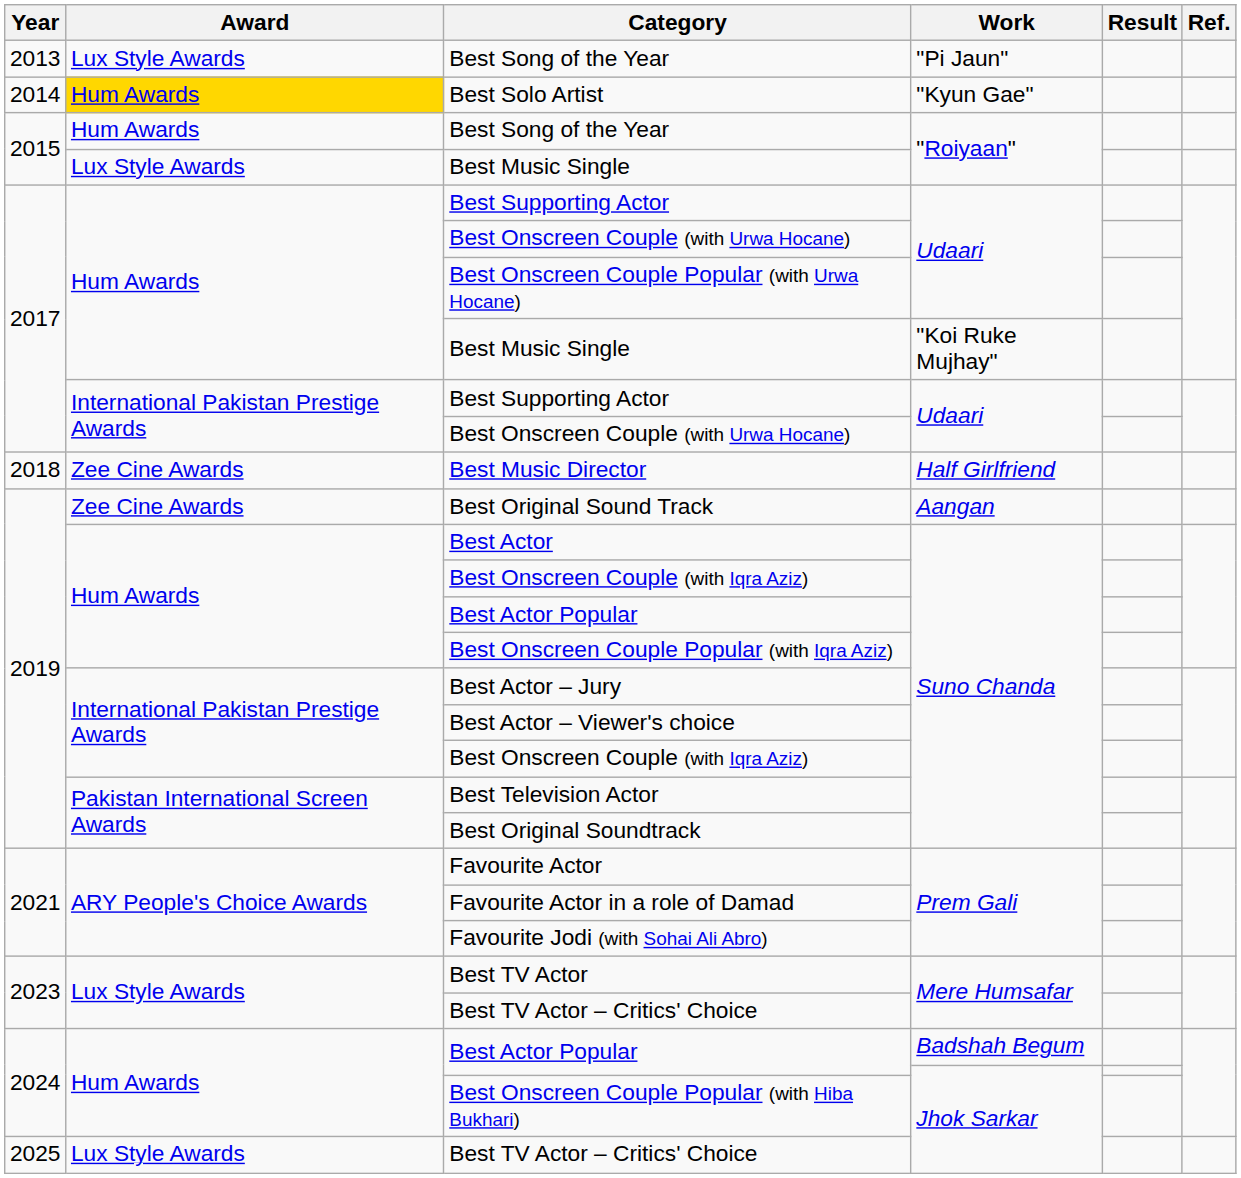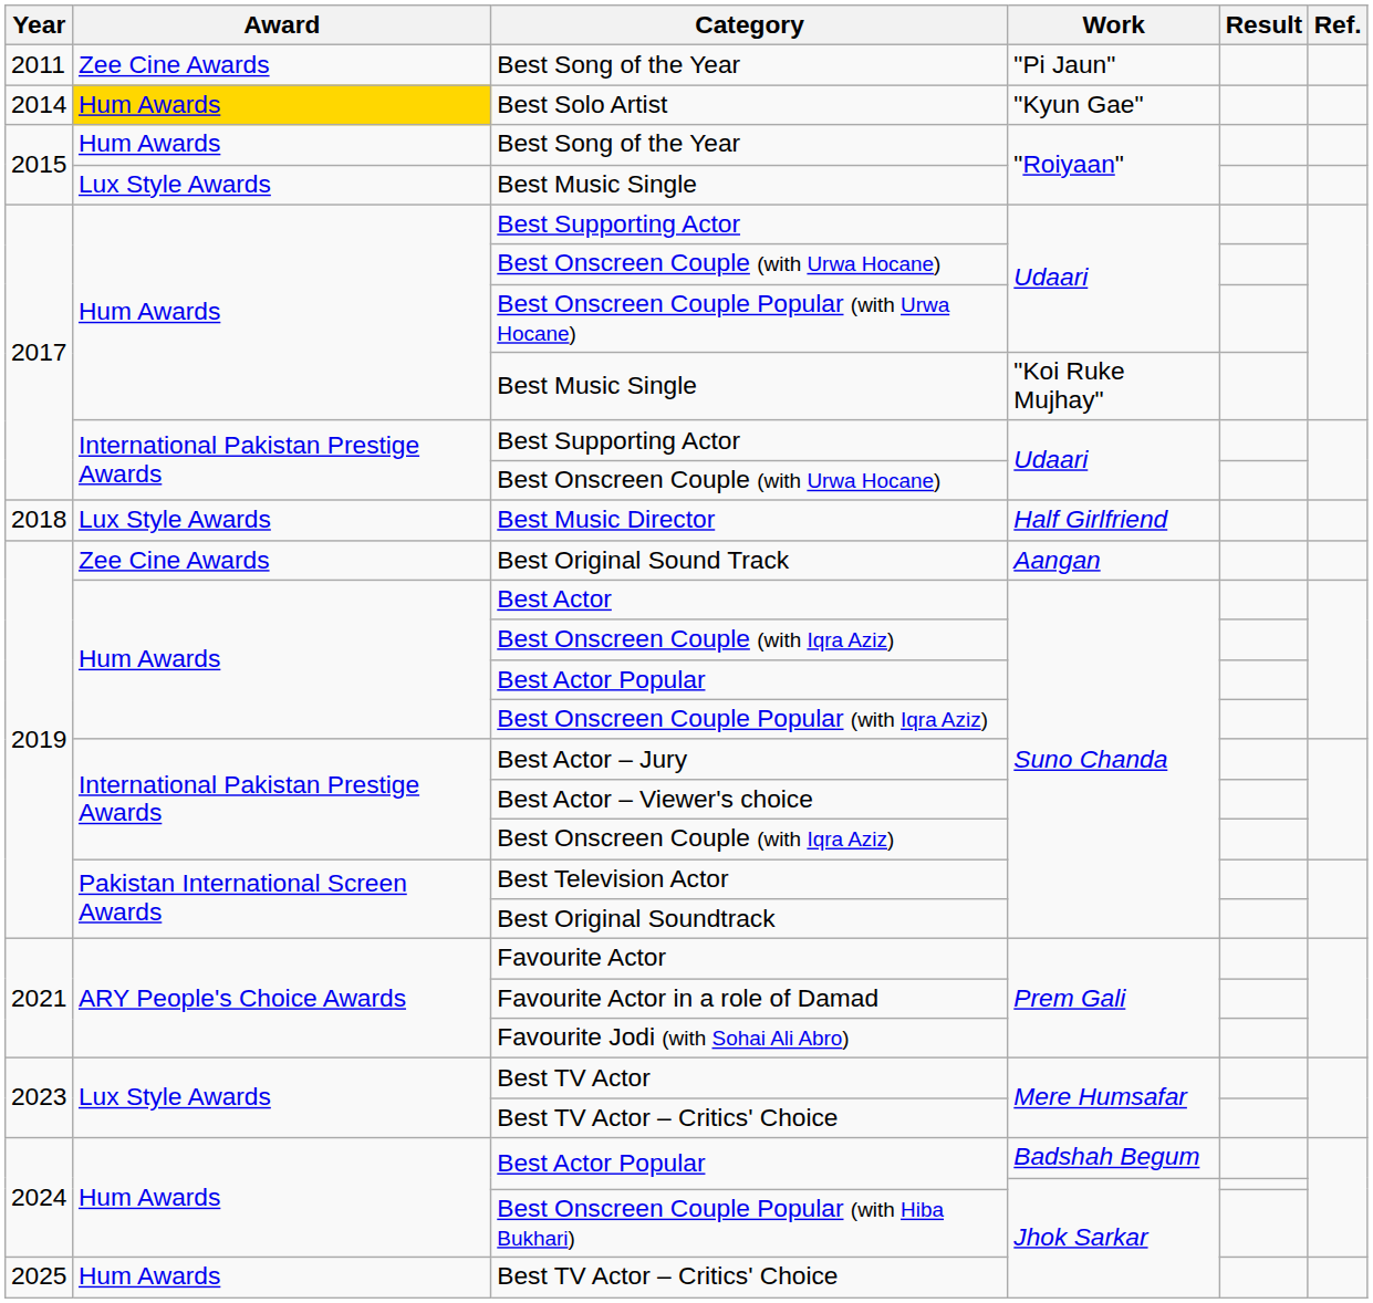Best Song of the Year / "Pi Jaun" | Year: 2013 -> 2011
Best Song of the Year / "Pi Jaun" | Award: Lux Style Awards -> Zee Cine Awards
Best Music Director | Award: Zee Cine Awards -> Lux Style Awards
Best TV Actor – Critics' Choice / Jhok Sarkar | Award: Lux Style Awards -> Hum Awards
